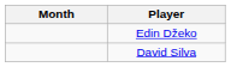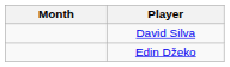rows swapped: Edin Džeko <-> David Silva
